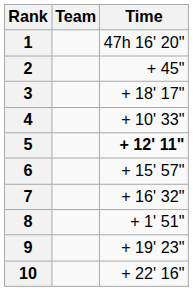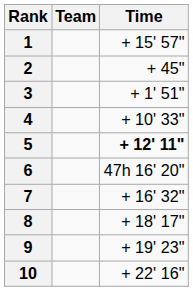1 | Time: 47h 16' 20" -> + 15' 57"
3 | Time: + 18' 17" -> + 1' 51"
6 | Time: + 15' 57" -> 47h 16' 20"
8 | Time: + 1' 51" -> + 18' 17"
